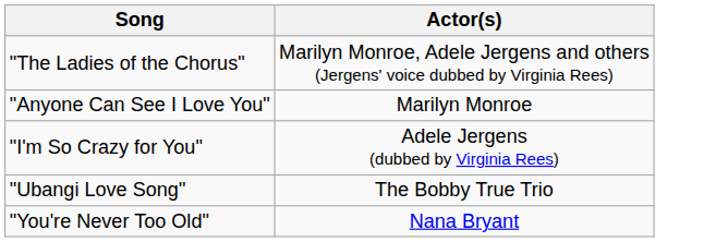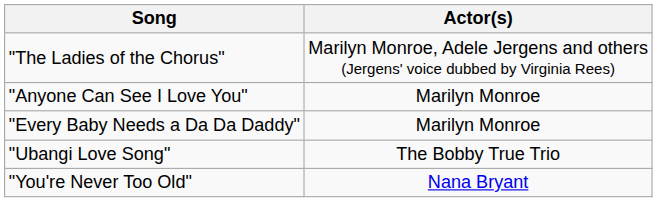+ row: "Every Baby Needs a Da Da Daddy" | Marilyn Monroe
- row: "I'm So Crazy for You" | Adele Jergens (dubbed by Virginia Rees)
